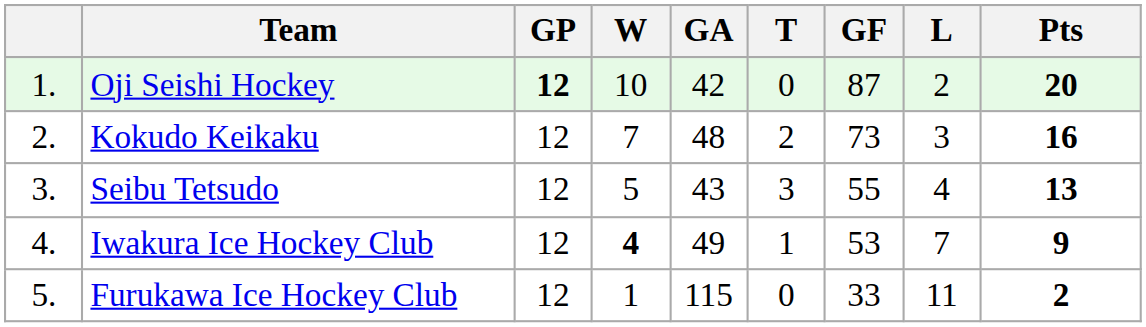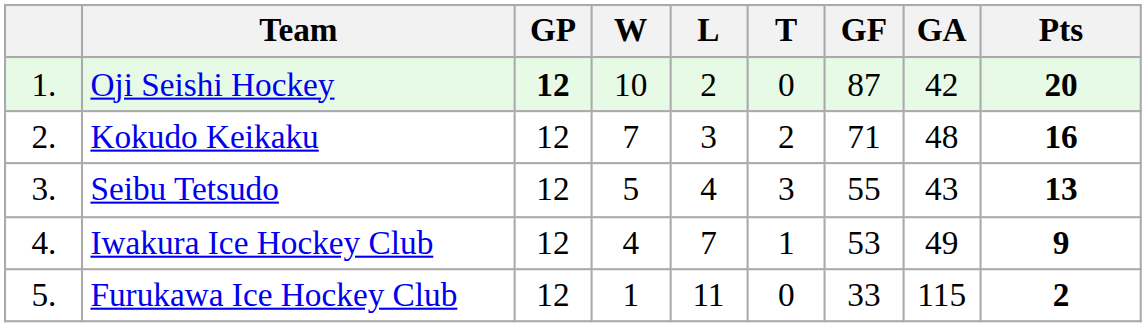columns swapped: L <-> GA
Kokudo Keikaku | GF: 73 -> 71
Iwakura Ice Hockey Club | W: bold -> normal
